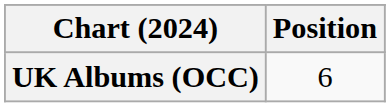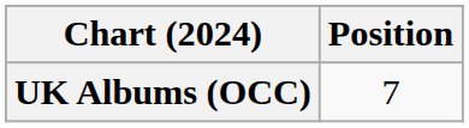UK Albums (OCC) | Position: 6 -> 7
